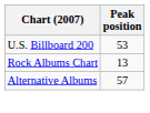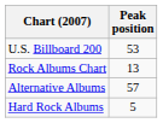+ row: Hard Rock Albums | 5
